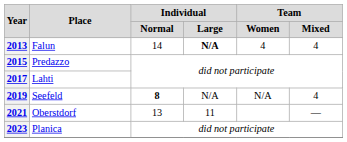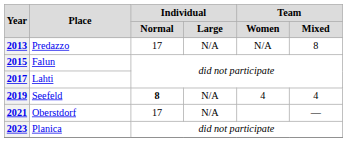2013 | Place: Falun -> Predazzo
2013 | Individual / Normal: 14 -> 17
2013 | Individual / Large: bold -> normal
2013 | Team / Women: 4 -> N/A
2013 | Team / Mixed: 4 -> 8
2015 | Place: Predazzo -> Falun
2019 | Team / Women: N/A -> 4
2021 | Individual / Normal: 13 -> 17
2021 | Individual / Large: 11 -> N/A
